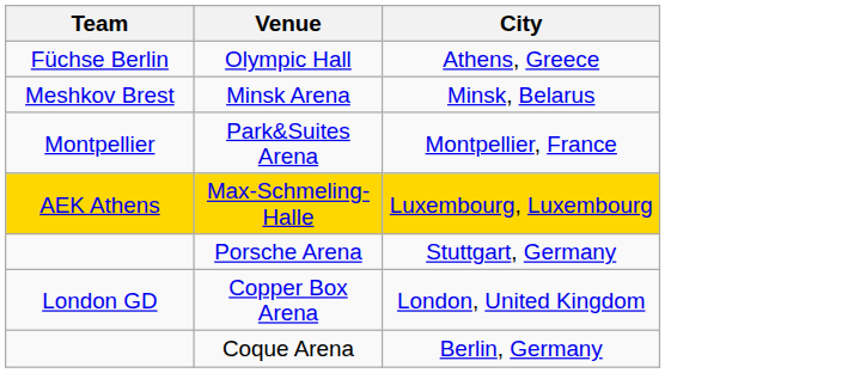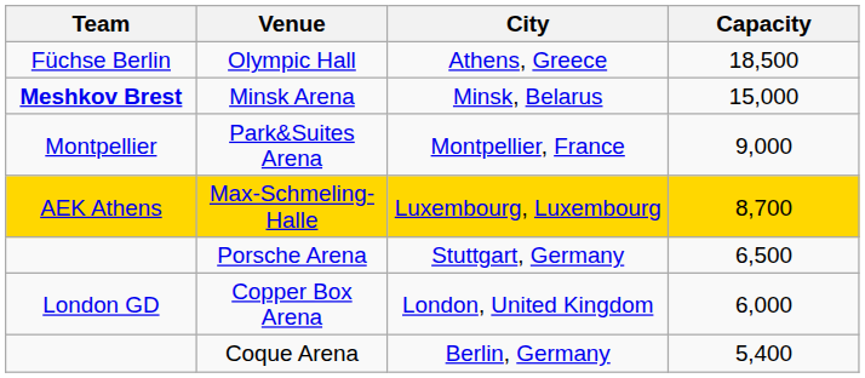+ column: Capacity | 18,500 | 15,000 | 9,000 | 8,700 | 6,500 | 6,000 | 5,400
Minsk Arena | Team: normal -> bold
